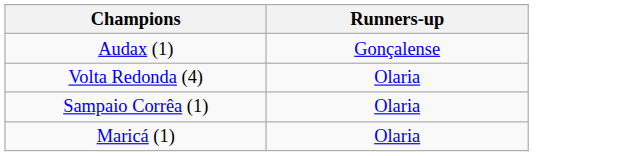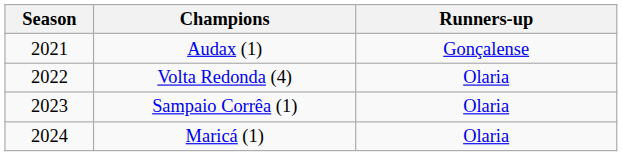+ column: Season | 2021 | 2022 | 2023 | 2024
